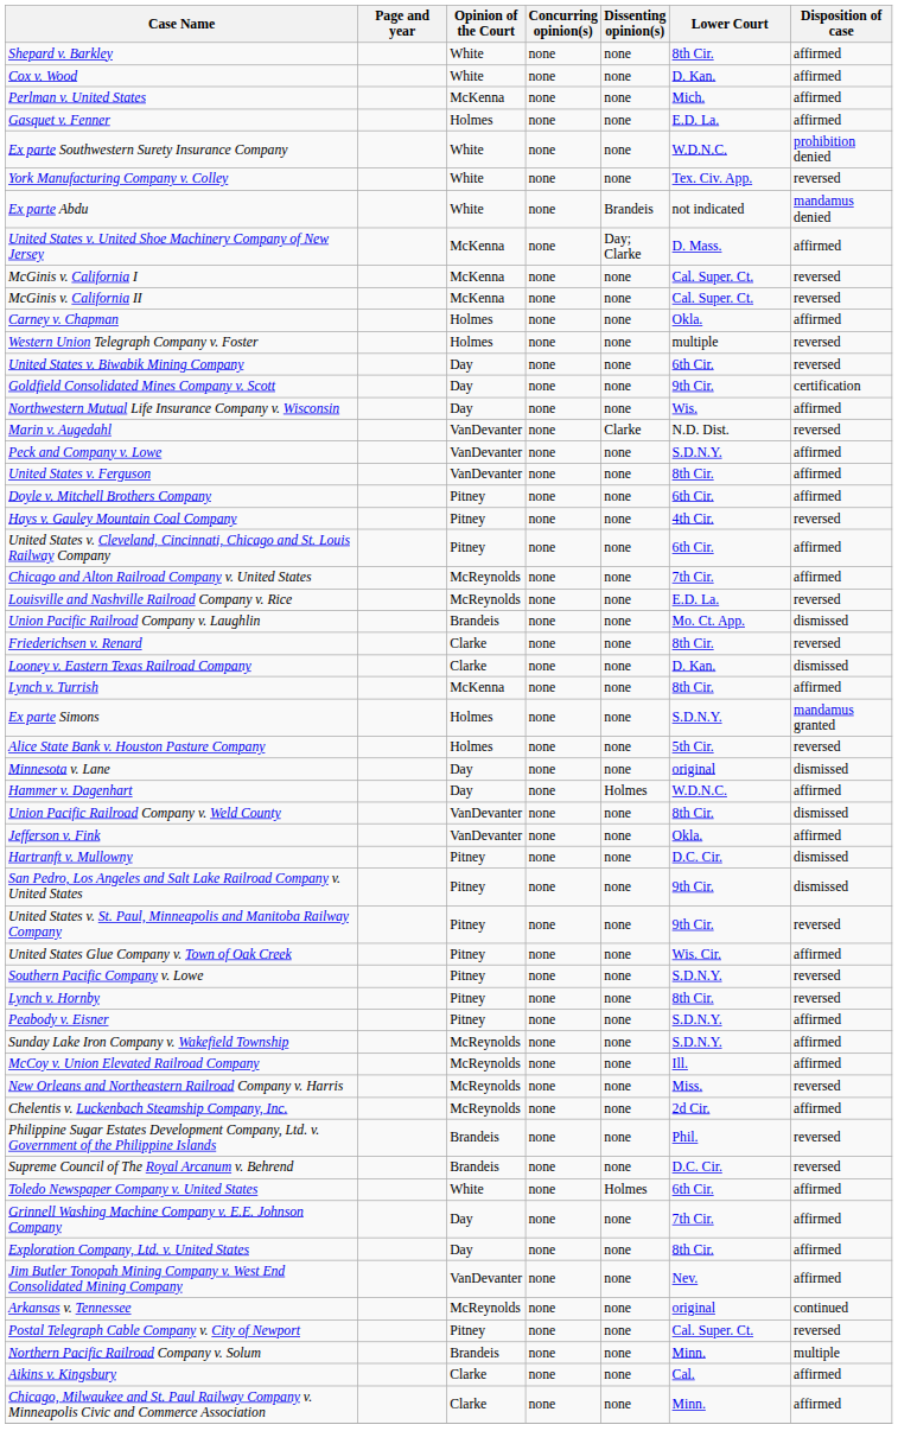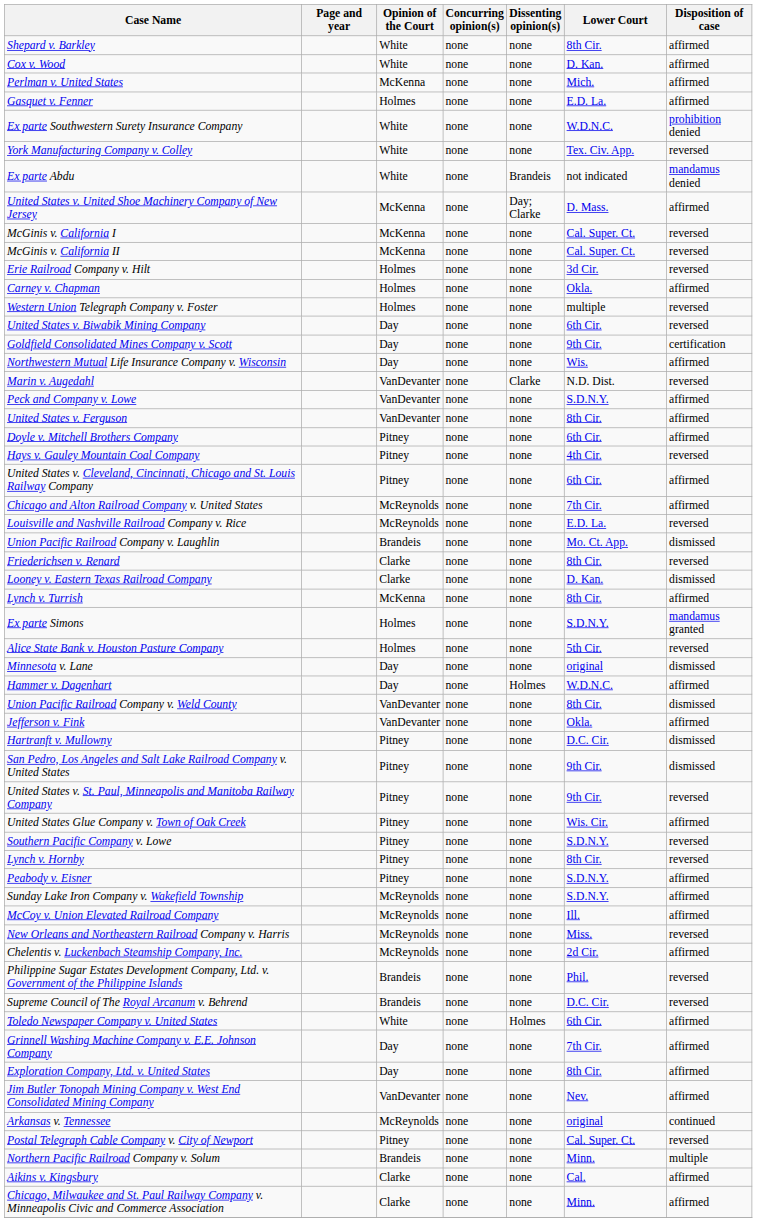+ row: Erie Railroad Company v. Hilt | Holmes | none | none | 3d Cir. | reversed
